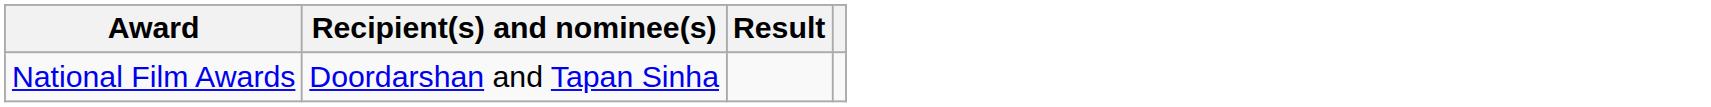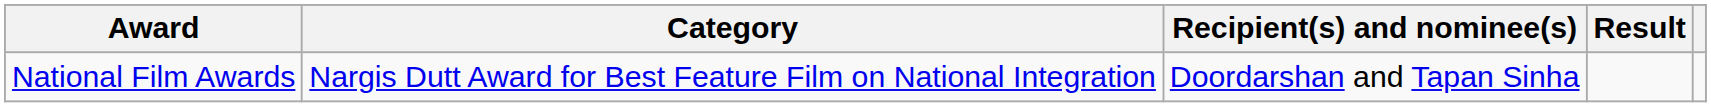+ column: Category | Nargis Dutt Award for Best Feature Film on National Integration
